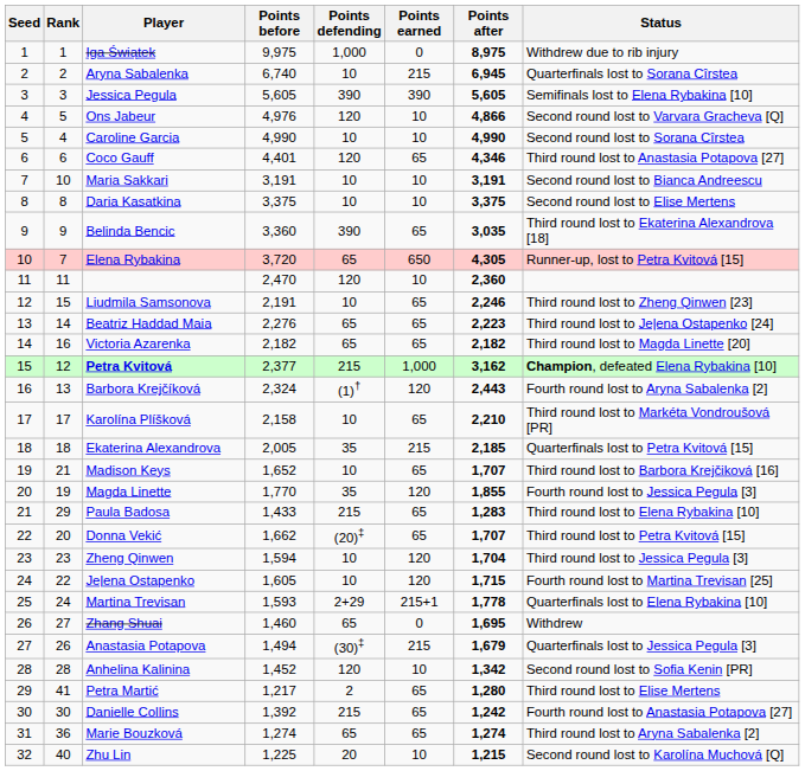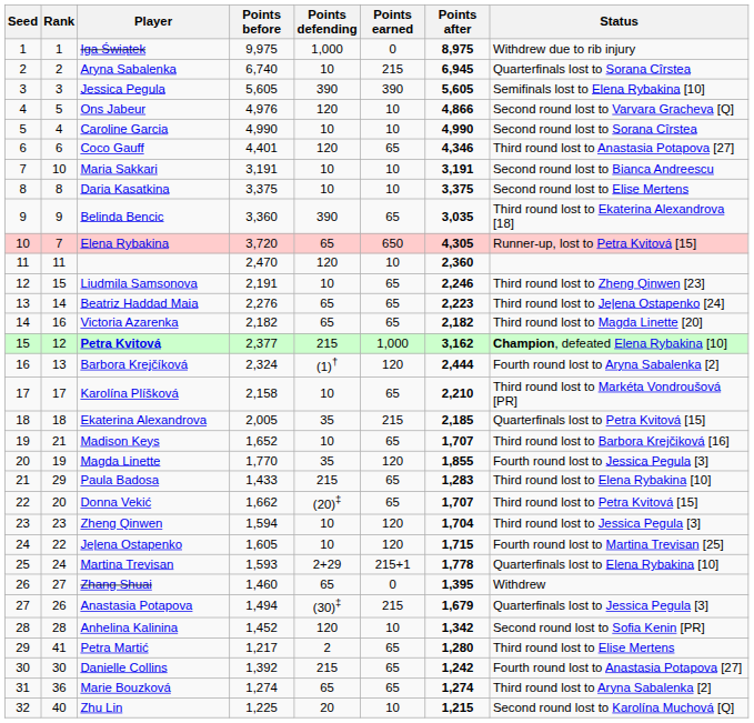Barbora Krejčíková | Points after: 2,443 -> 2,444
Zhang Shuai | Points after: 1,695 -> 1,395
